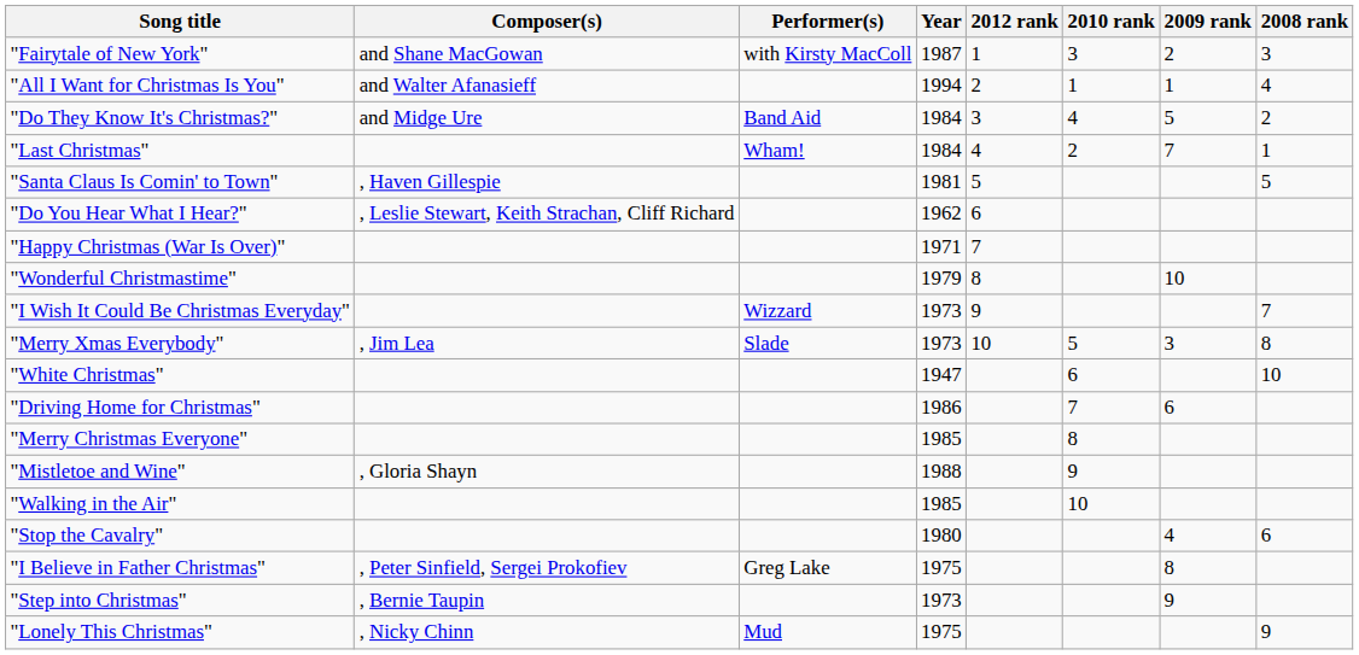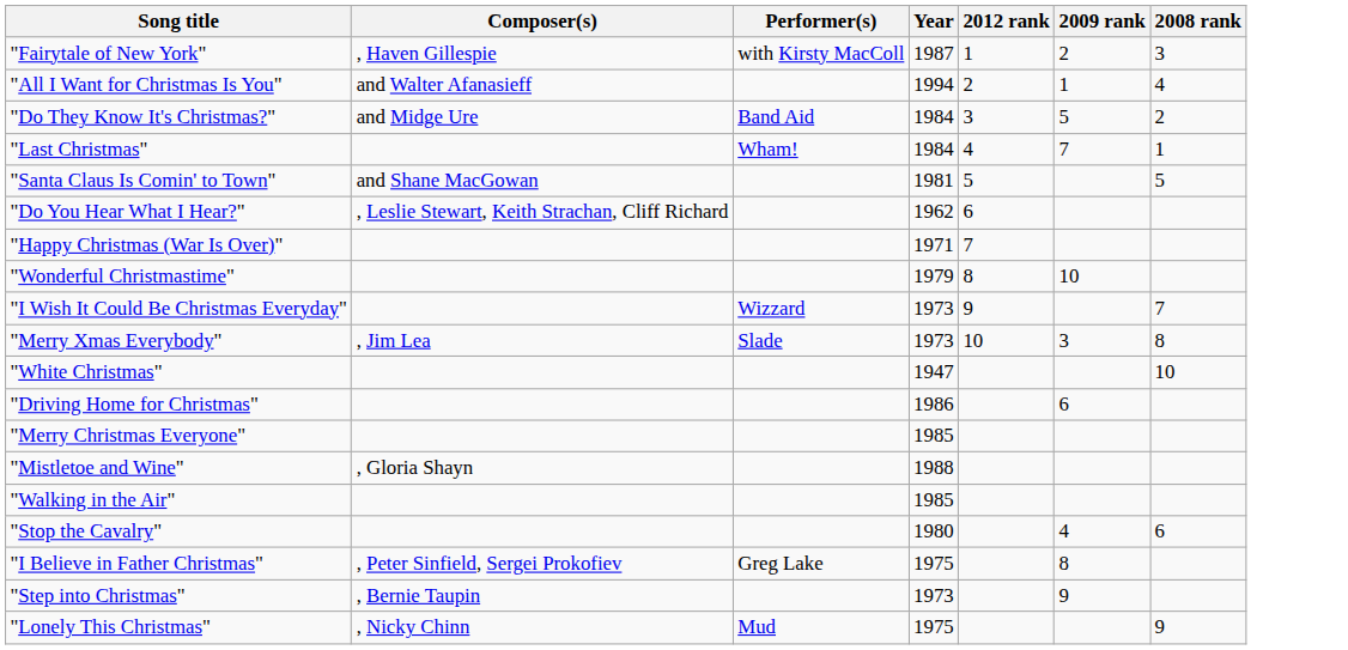- column: 2010 rank | 3 | 1 | 4 | 2 | 5 | 6 | 7 | 8 | 9 | 10
"Fairytale of New York" | Composer(s): and Shane MacGowan -> , Haven Gillespie
"Santa Claus Is Comin' to Town" | Composer(s): , Haven Gillespie -> and Shane MacGowan
